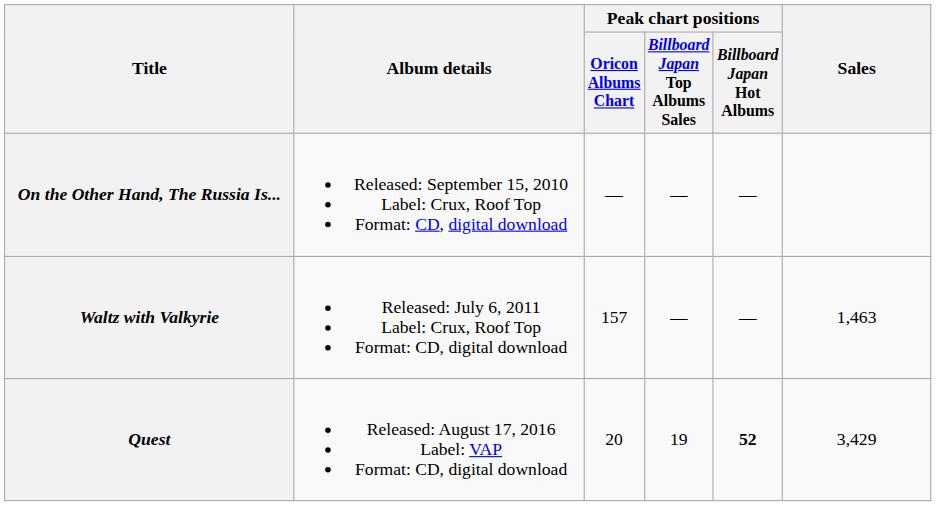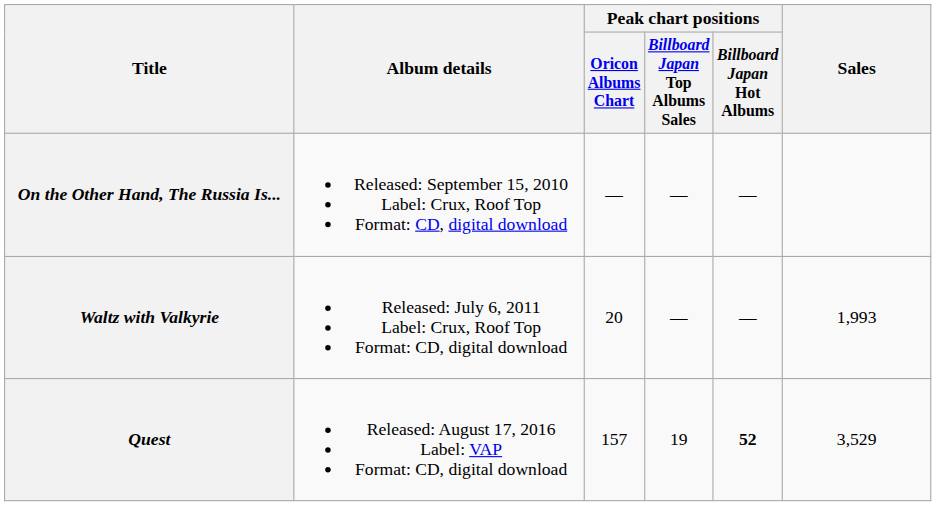Waltz with Valkyrie | Peak chart positions / Oricon Albums Chart: 157 -> 20
Waltz with Valkyrie | Sales: 1,463 -> 1,993
Quest | Peak chart positions / Oricon Albums Chart: 20 -> 157
Quest | Sales: 3,429 -> 3,529
